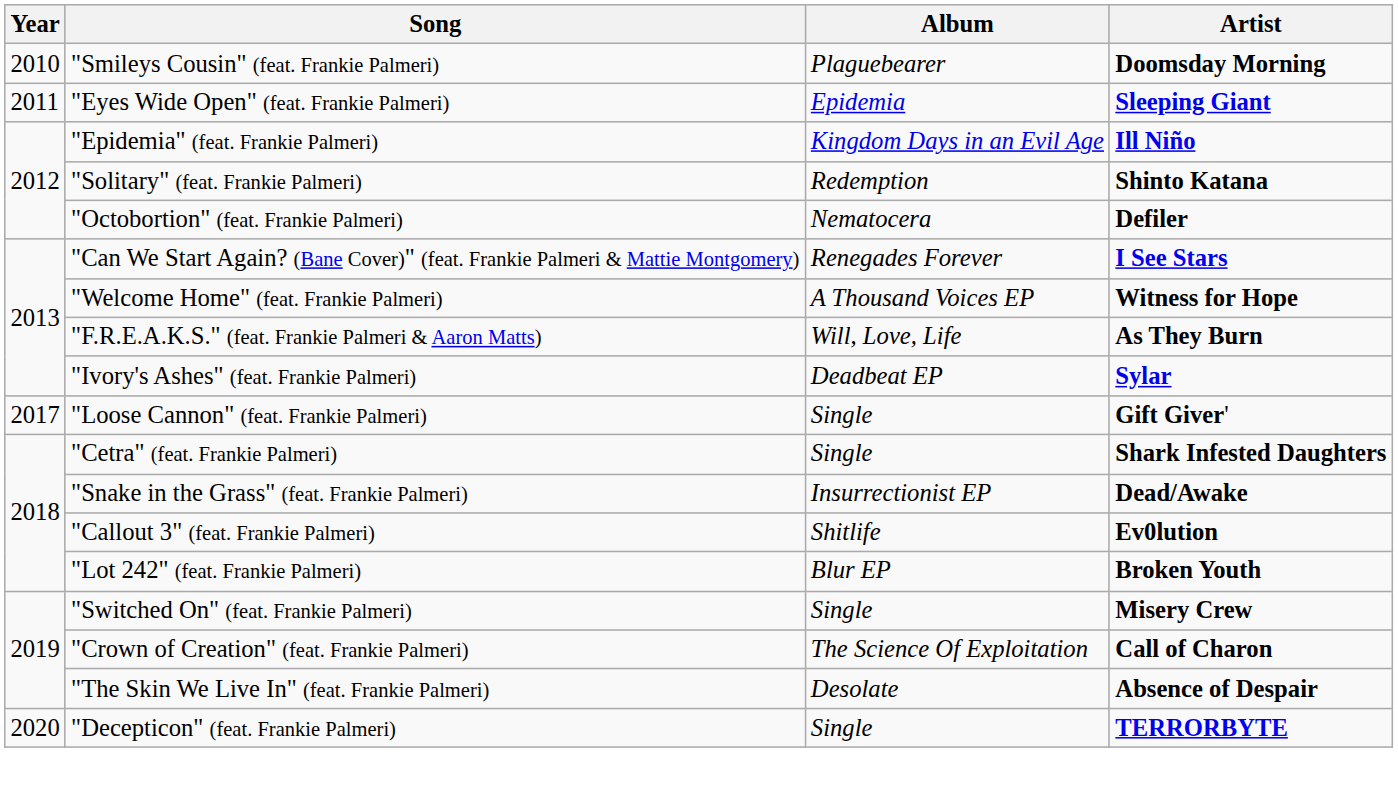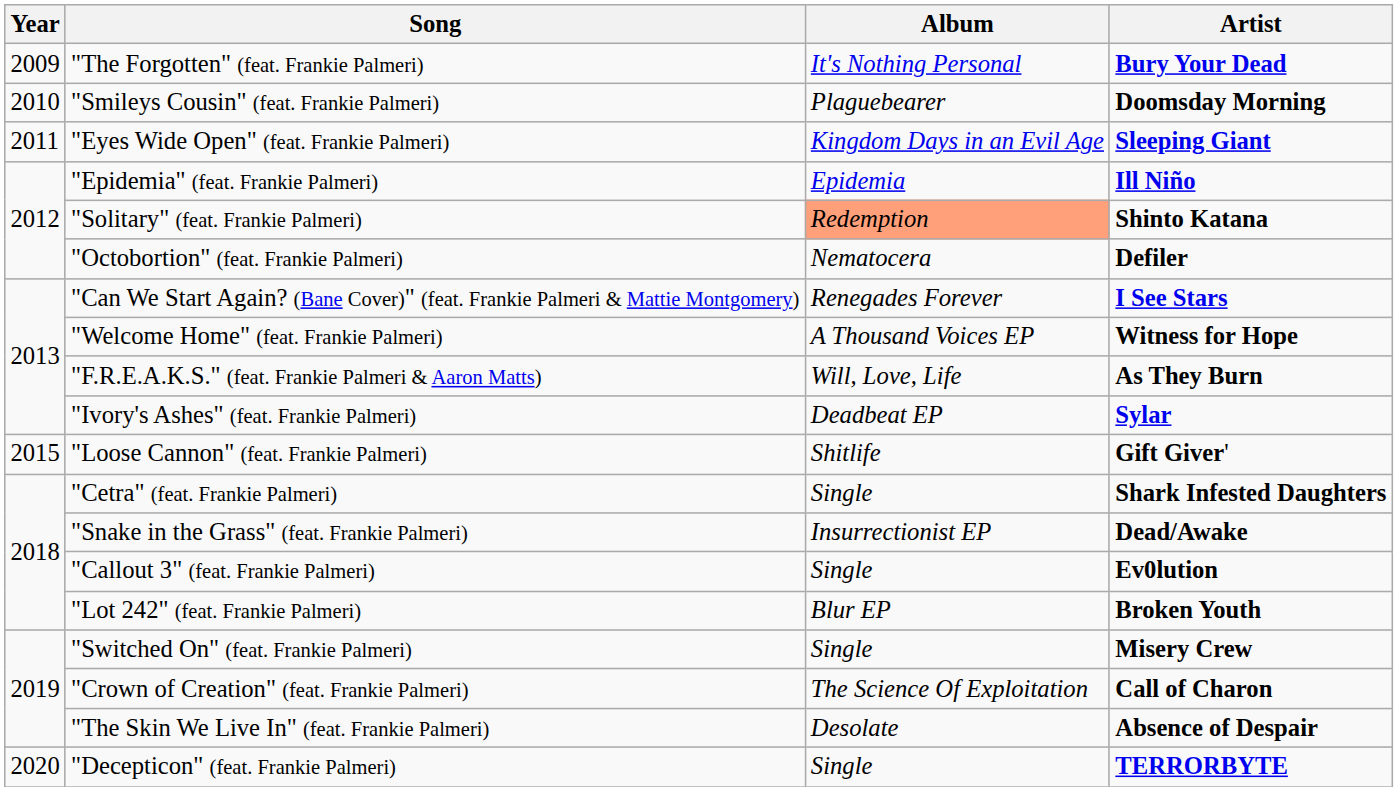+ row: 2009 | "The Forgotten" (feat. Frankie Palmeri) | It's Nothing Personal | Bury Your Dead
"Eyes Wide Open" (feat. Frankie Palmeri) | Album: Epidemia -> Kingdom Days in an Evil Age
"Epidemia" (feat. Frankie Palmeri) | Album: Kingdom Days in an Evil Age -> Epidemia
"Solitary" (feat. Frankie Palmeri) | Album: no background -> lightsalmon background
"Loose Cannon" (feat. Frankie Palmeri) | Year: 2017 -> 2015
"Loose Cannon" (feat. Frankie Palmeri) | Album: Single -> Shitlife
"Callout 3" (feat. Frankie Palmeri) | Album: Shitlife -> Single
